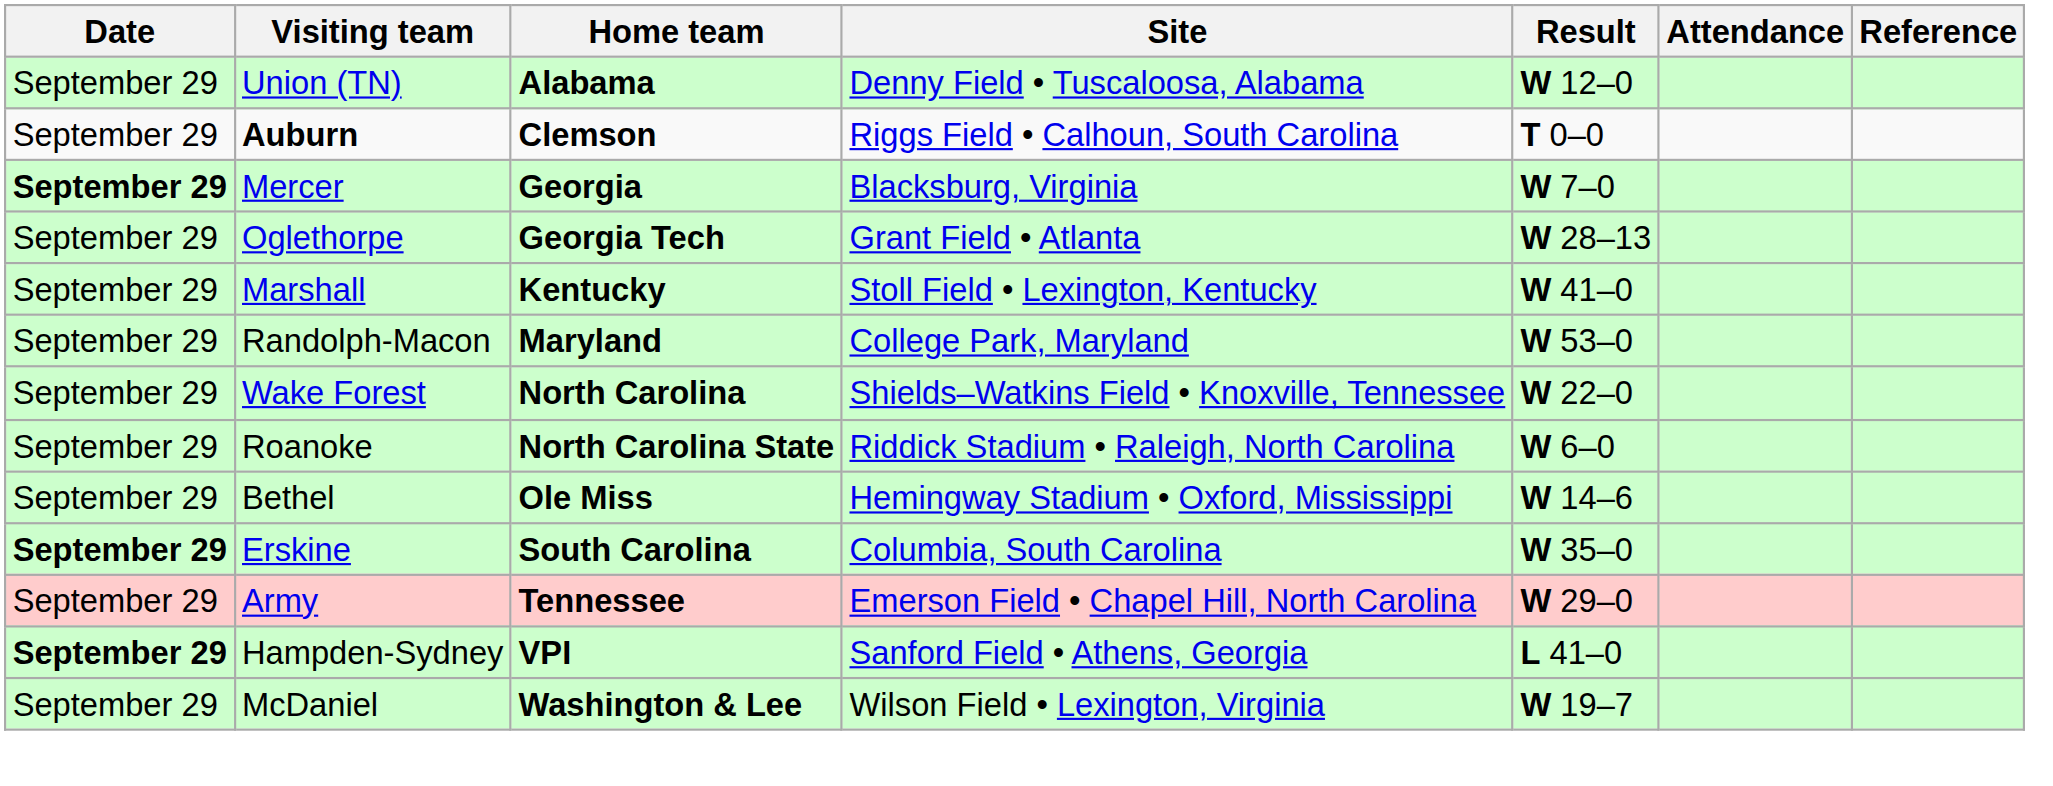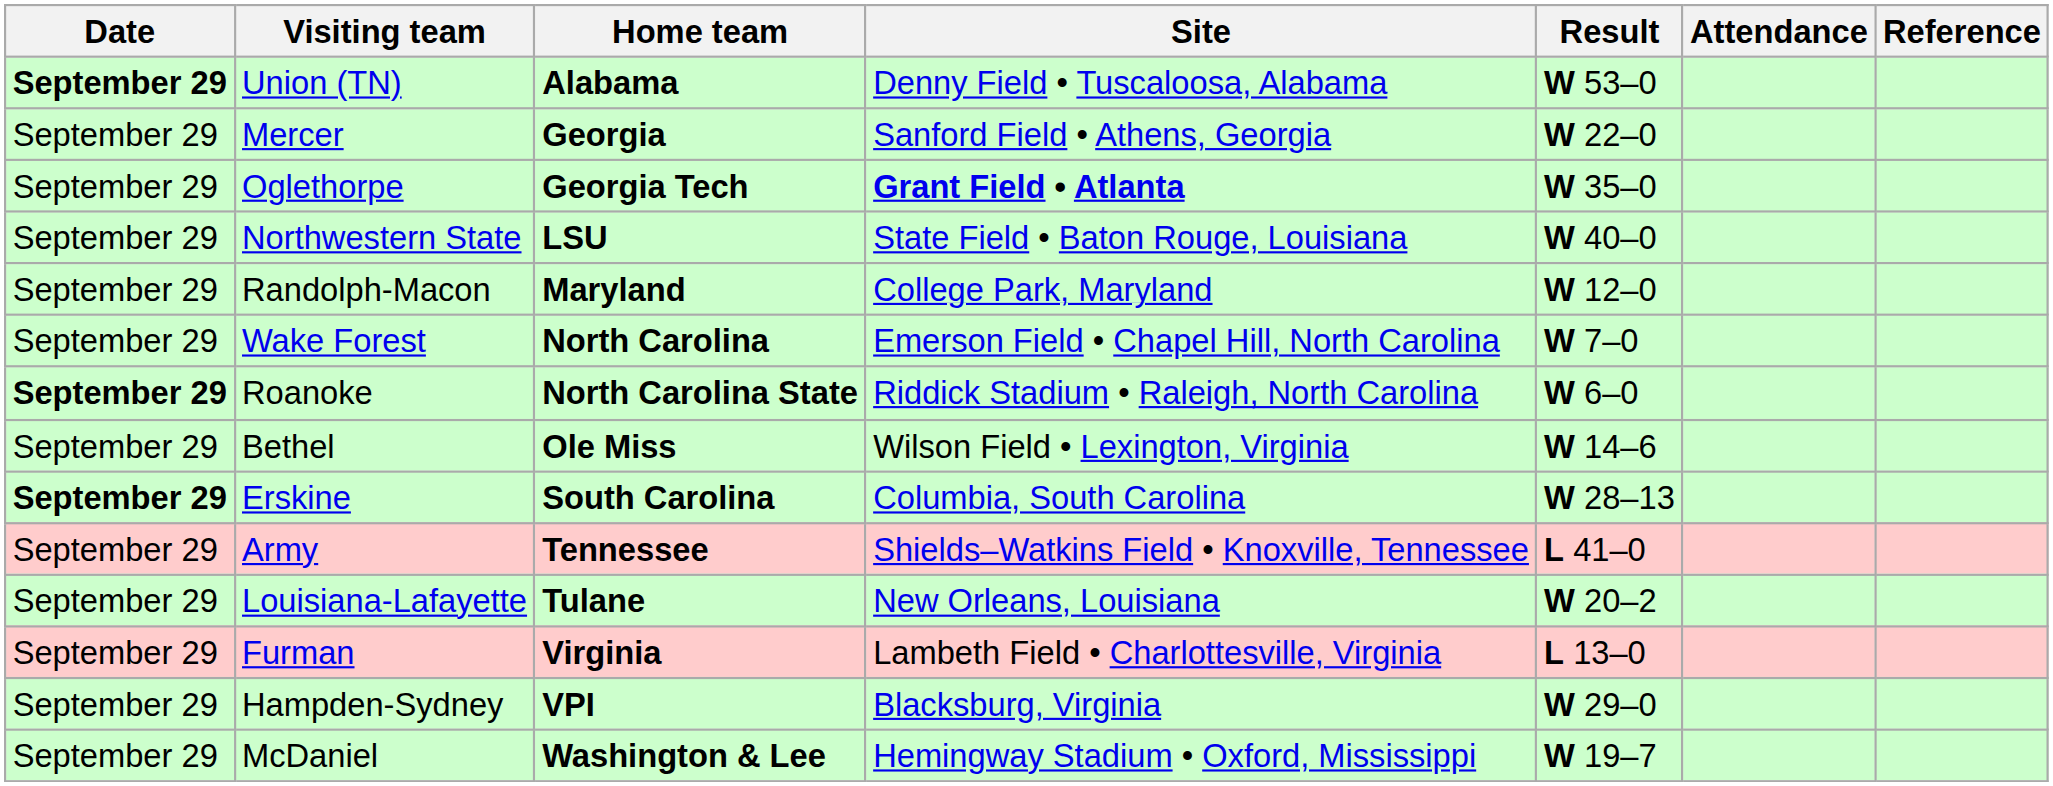Union (TN) | Date: normal -> bold
Union (TN) | Result: W 12–0 -> W 53–0
- row: September 29 | Auburn | Clemson | Riggs Field • Calhoun, South Carolina | T 0–0
Mercer | Date: bold -> normal
Mercer | Site: Blacksburg, Virginia -> Sanford Field • Athens, Georgia
Mercer | Result: W 7–0 -> W 22–0
Oglethorpe | Site: normal -> bold
Oglethorpe | Result: W 28–13 -> W 35–0
- row: September 29 | Marshall | Kentucky | Stoll Field • Lexington, Kentucky | W 41–0
+ row: September 29 | Northwestern State | LSU | State Field • Baton Rouge, Louisiana | W 40–0
Randolph-Macon | Result: W 53–0 -> W 12–0
Wake Forest | Site: Shields–Watkins Field • Knoxville, Tennessee -> Emerson Field • Chapel Hill, North Carolina
Wake Forest | Result: W 22–0 -> W 7–0
Roanoke | Date: normal -> bold
Bethel | Site: Hemingway Stadium • Oxford, Mississippi -> Wilson Field • Lexington, Virginia
Erskine | Result: W 35–0 -> W 28–13
Army | Site: Emerson Field • Chapel Hill, North Carolina -> Shields–Watkins Field • Knoxville, Tennessee
Army | Result: W 29–0 -> L 41–0
+ row: September 29 | Louisiana-Lafayette | Tulane | New Orleans, Louisiana | W 20–2
+ row: September 29 | Furman | Virginia | Lambeth Field • Charlottesville, Virginia | L 13–0
Hampden-Sydney | Date: bold -> normal
Hampden-Sydney | Site: Sanford Field • Athens, Georgia -> Blacksburg, Virginia
Hampden-Sydney | Result: L 41–0 -> W 29–0
McDaniel | Site: Wilson Field • Lexington, Virginia -> Hemingway Stadium • Oxford, Mississippi
